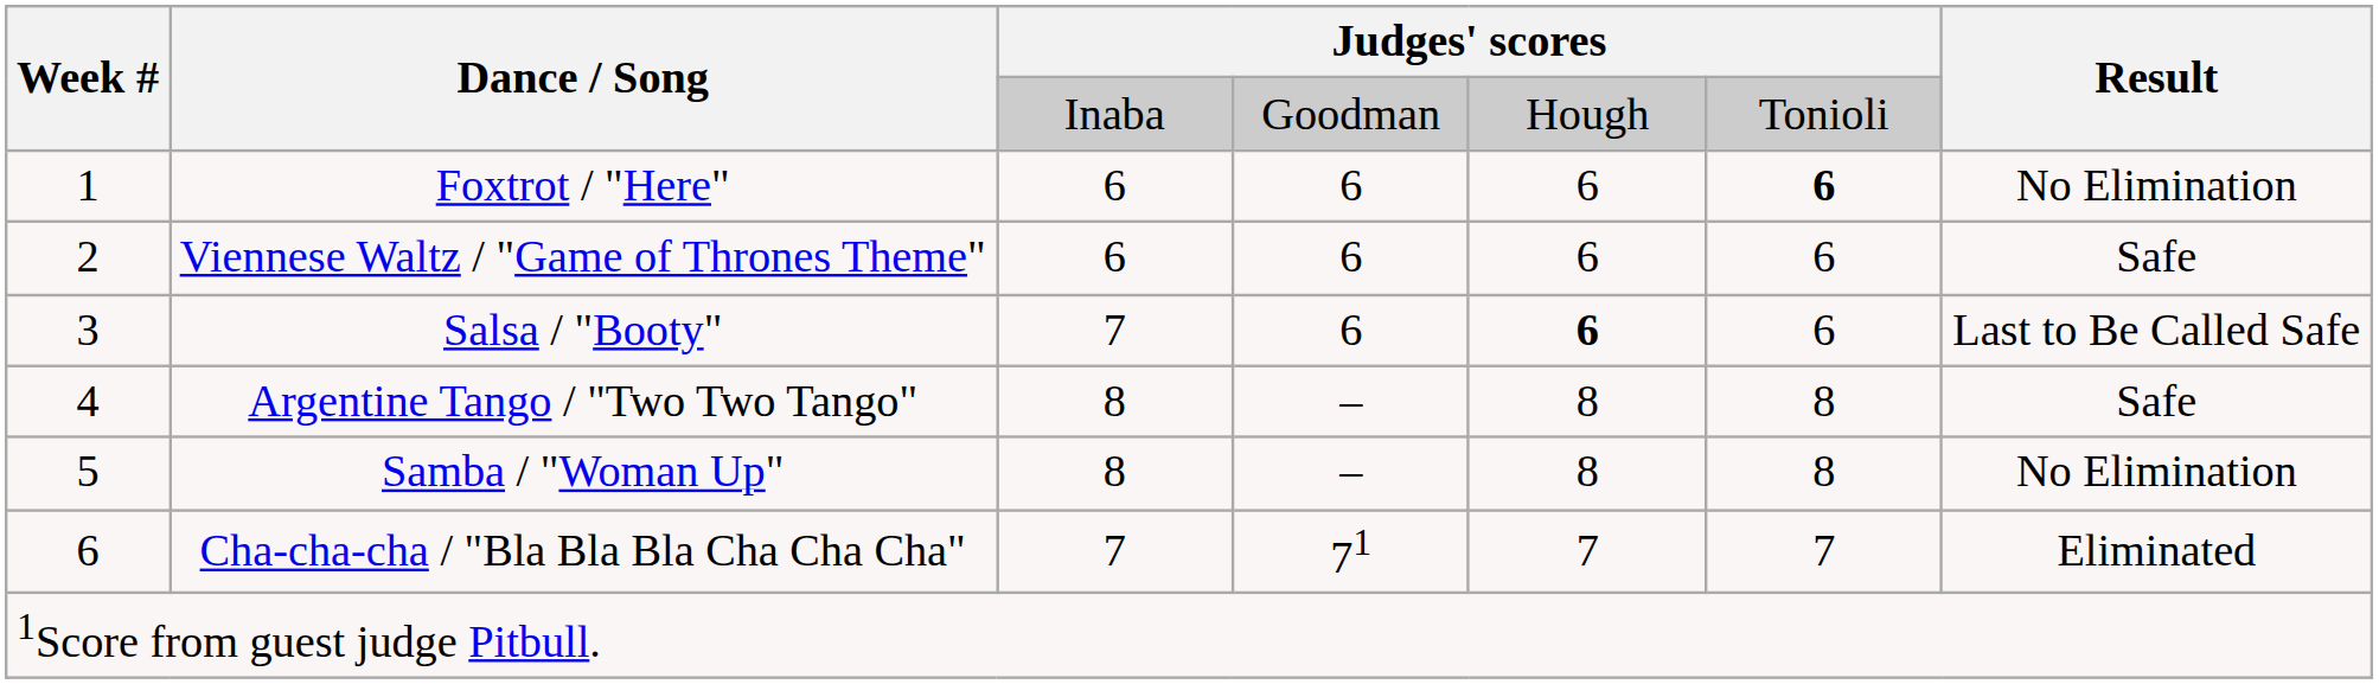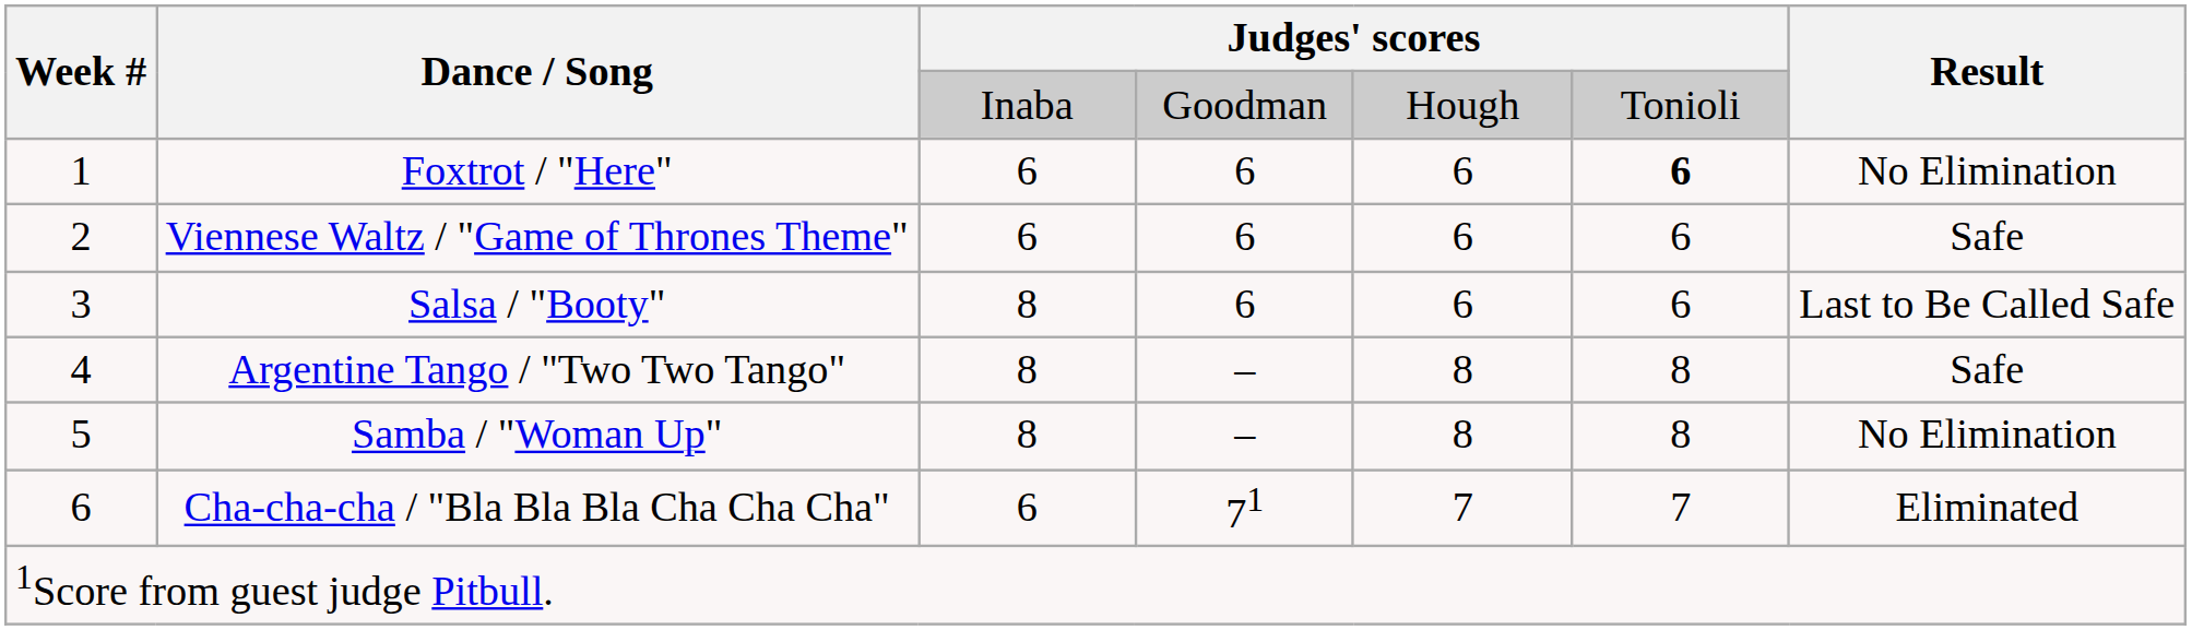Salsa / "Booty" | column 3: 7 -> 8
Salsa / "Booty" | column 5: bold -> normal
Cha-cha-cha / "Bla Bla Bla Cha Cha Cha" | column 3: 7 -> 6
